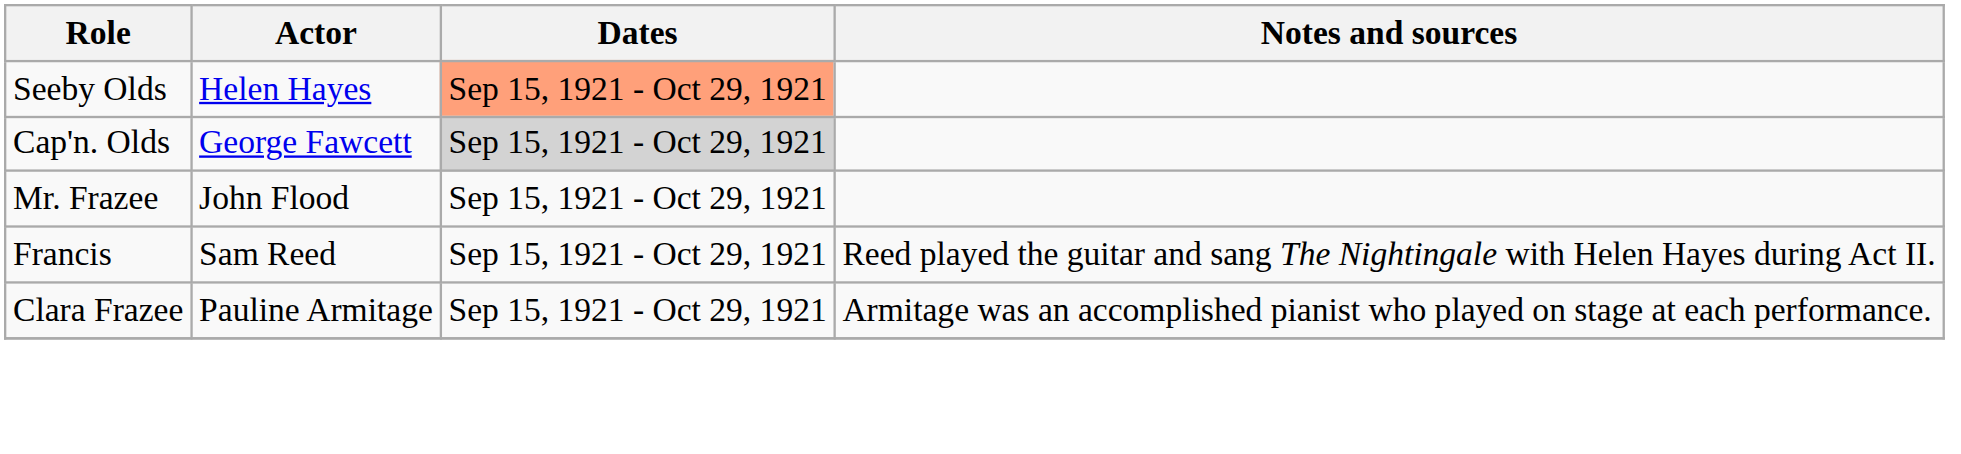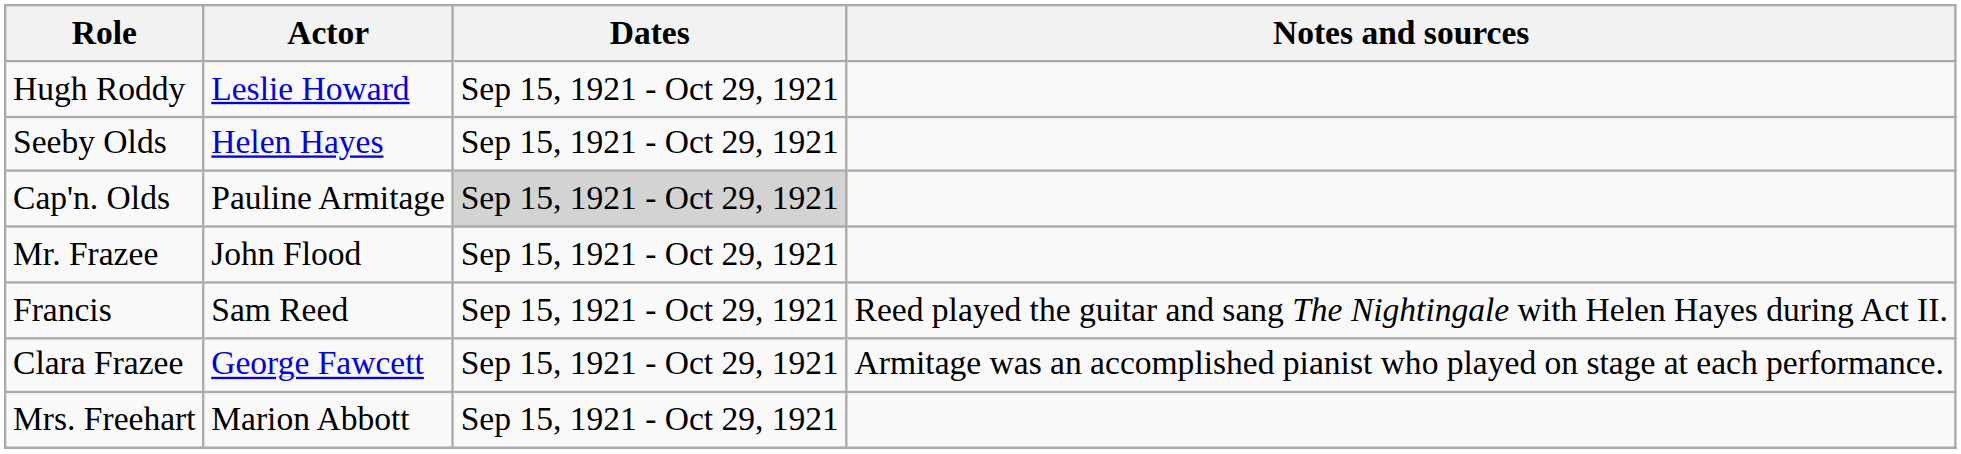+ row: Hugh Roddy | Leslie Howard | Sep 15, 1921 - Oct 29, 1921
Seeby Olds | Dates: lightsalmon background -> no background
Cap'n. Olds | Actor: George Fawcett -> Pauline Armitage
Clara Frazee | Actor: Pauline Armitage -> George Fawcett
+ row: Mrs. Freehart | Marion Abbott | Sep 15, 1921 - Oct 29, 1921
